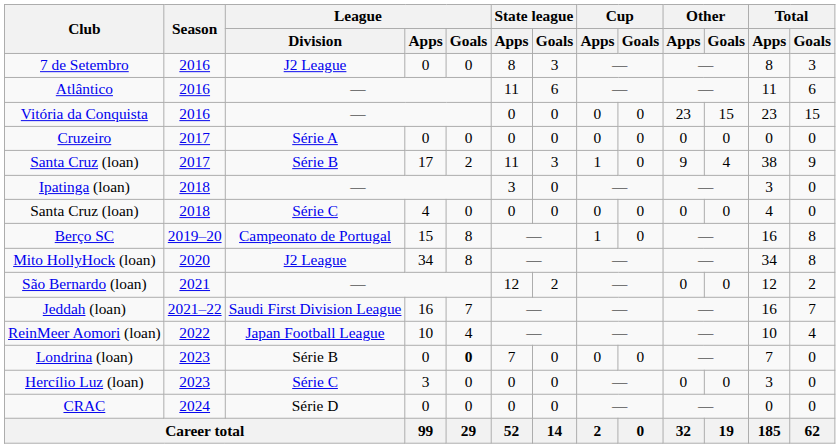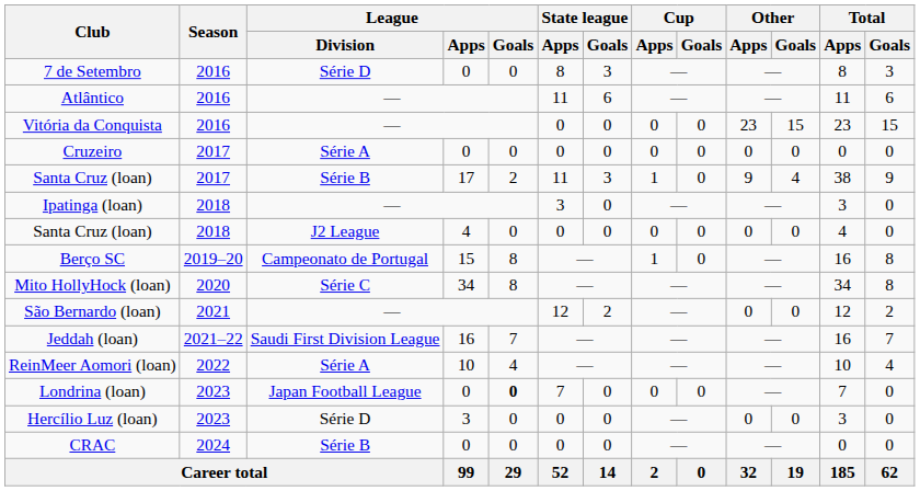7 de Setembro | League / Division: J2 League -> Série D
Santa Cruz (loan) / 2018 | League / Division: Série C -> J2 League
Mito HollyHock (loan) | League / Division: J2 League -> Série C
ReinMeer Aomori (loan) | League / Division: Japan Football League -> Série A
Londrina (loan) | League / Division: Série B -> Japan Football League
Hercílio Luz (loan) | League / Division: Série C -> Série D
CRAC | League / Division: Série D -> Série B
